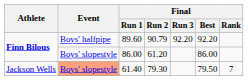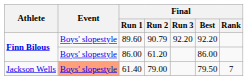89.60 | Event: Boys' halfpipe -> Boys' slopestyle
61.40 | Final / Run 2: 79.30 -> 79.00
